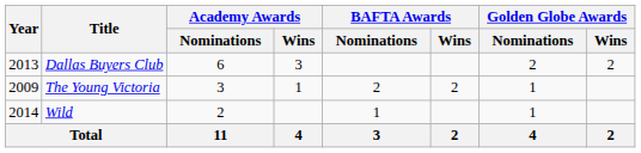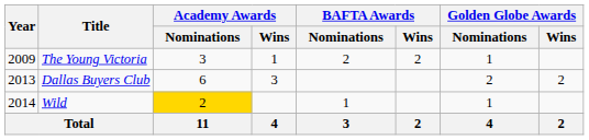rows swapped: The Young Victoria <-> Dallas Buyers Club
Wild | Academy Awards / Nominations: no background -> gold background
